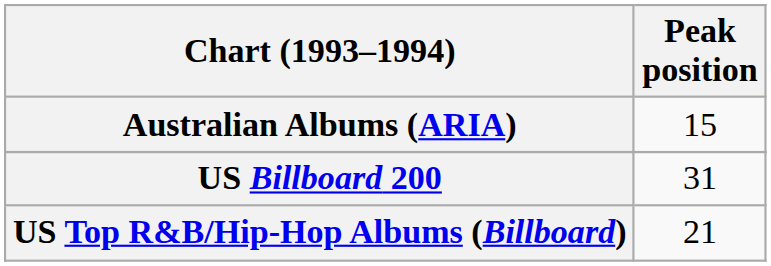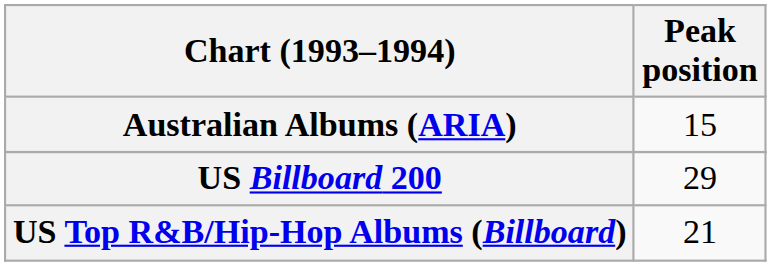US Billboard 200 | Peak position: 31 -> 29
